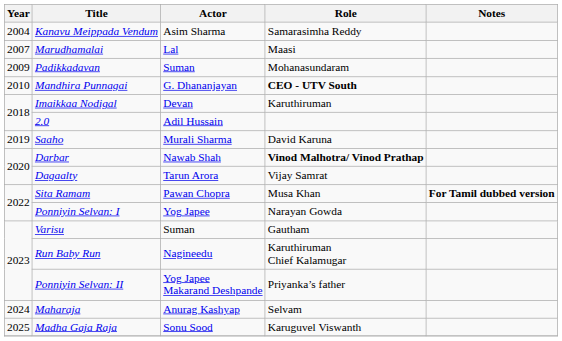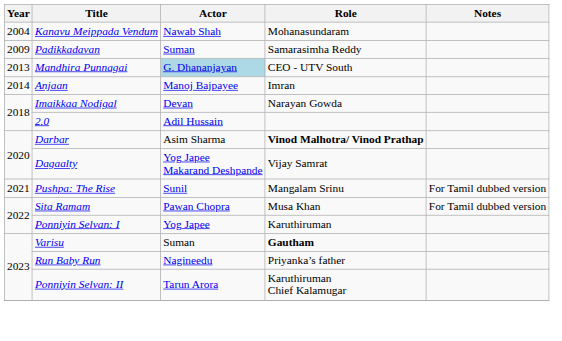Kanavu Meippada Vendum | Actor: Asim Sharma -> Nawab Shah
Kanavu Meippada Vendum | Role: Samarasimha Reddy -> Mohanasundaram
- row: 2007 | Marudhamalai | Lal | Maasi
Padikkadavan | Role: Mohanasundaram -> Samarasimha Reddy
Mandhira Punnagai | Year: 2010 -> 2013
Mandhira Punnagai | Actor: no background -> lightblue background
Mandhira Punnagai | Role: bold -> normal
+ row: 2014 | Anjaan | Manoj Bajpayee | Imran
Imaikkaa Nodigal | Role: Karuthiruman -> Narayan Gowda
- row: 2019 | Saaho | Murali Sharma | David Karuna
Darbar | Actor: Nawab Shah -> Asim Sharma
Dagaalty | Actor: Tarun Arora -> Yog Japee Makarand Deshpande
+ row: 2021 | Pushpa: The Rise | Sunil | Mangalam Srinu | For Tamil dubbed version
Sita Ramam | Notes: bold -> normal
Ponniyin Selvan: I | Role: Narayan Gowda -> Karuthiruman
Varisu | Role: normal -> bold
Run Baby Run | Role: Karuthiruman Chief Kalamugar -> Priyanka’s father
Ponniyin Selvan: II | Actor: Yog Japee Makarand Deshpande -> Tarun Arora
Ponniyin Selvan: II | Role: Priyanka’s father -> Karuthiruman Chief Kalamugar
- row: 2024 | Maharaja | Anurag Kashyap | Selvam
- row: 2025 | Madha Gaja Raja | Sonu Sood | Karuguvel Viswanth
